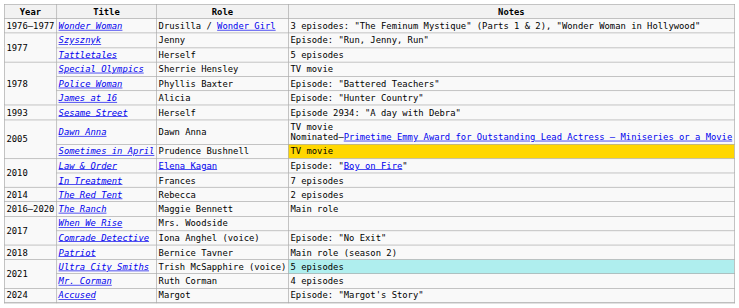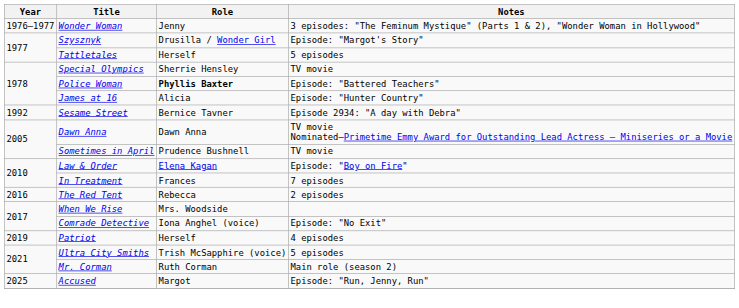Wonder Woman | Role: Drusilla / Wonder Girl -> Jenny
Szysznyk | Role: Jenny -> Drusilla / Wonder Girl
Szysznyk | Notes: Episode: "Run, Jenny, Run" -> Episode: "Margot's Story"
Police Woman | Role: normal -> bold
Sesame Street | Year: 1993 -> 1992
Sesame Street | Role: Herself -> Bernice Tavner
Sometimes in April | Notes: gold background -> no background
The Red Tent | Year: 2014 -> 2016
- row: 2016–2020 | The Ranch | Maggie Bennett | Main role
Patriot | Year: 2018 -> 2019
Patriot | Role: Bernice Tavner -> Herself
Patriot | Notes: Main role (season 2) -> 4 episodes
Ultra City Smiths | Notes: paleturquoise background -> no background
Mr. Corman | Notes: 4 episodes -> Main role (season 2)
Accused | Year: 2024 -> 2025
Accused | Notes: Episode: "Margot's Story" -> Episode: "Run, Jenny, Run"
